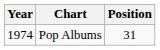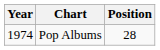Pop Albums | Position: 31 -> 28
